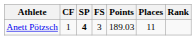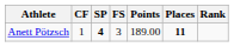Anett Pötzsch | Points: 189.03 -> 189.00
Anett Pötzsch | Places: normal -> bold
